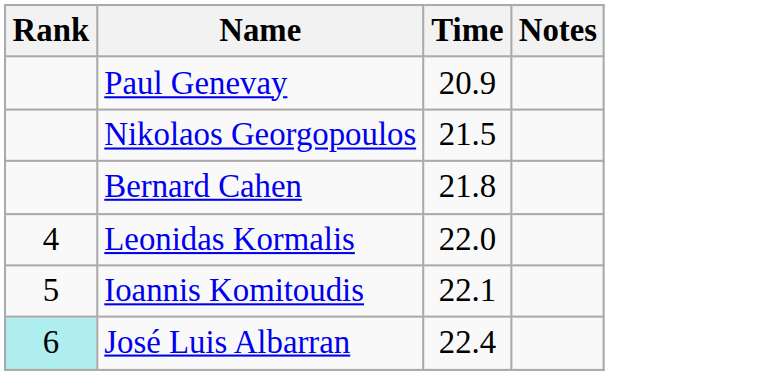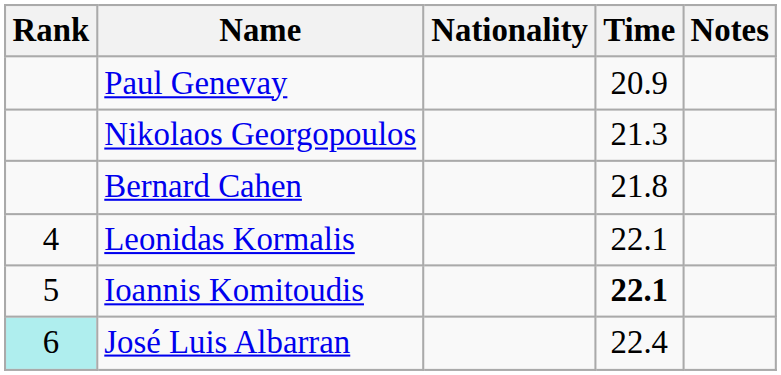+ column: Nationality
Nikolaos Georgopoulos | Time: 21.5 -> 21.3
Leonidas Kormalis | Time: 22.0 -> 22.1
Ioannis Komitoudis | Time: normal -> bold
